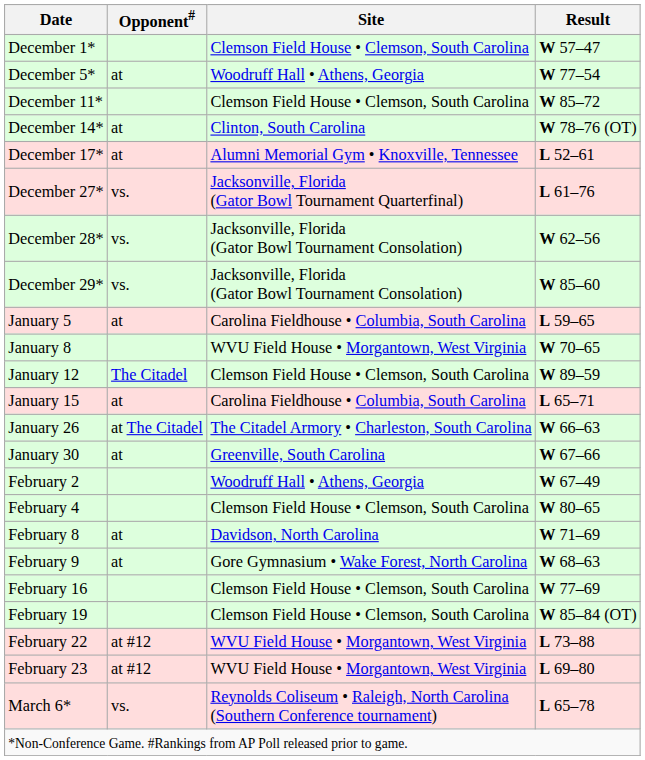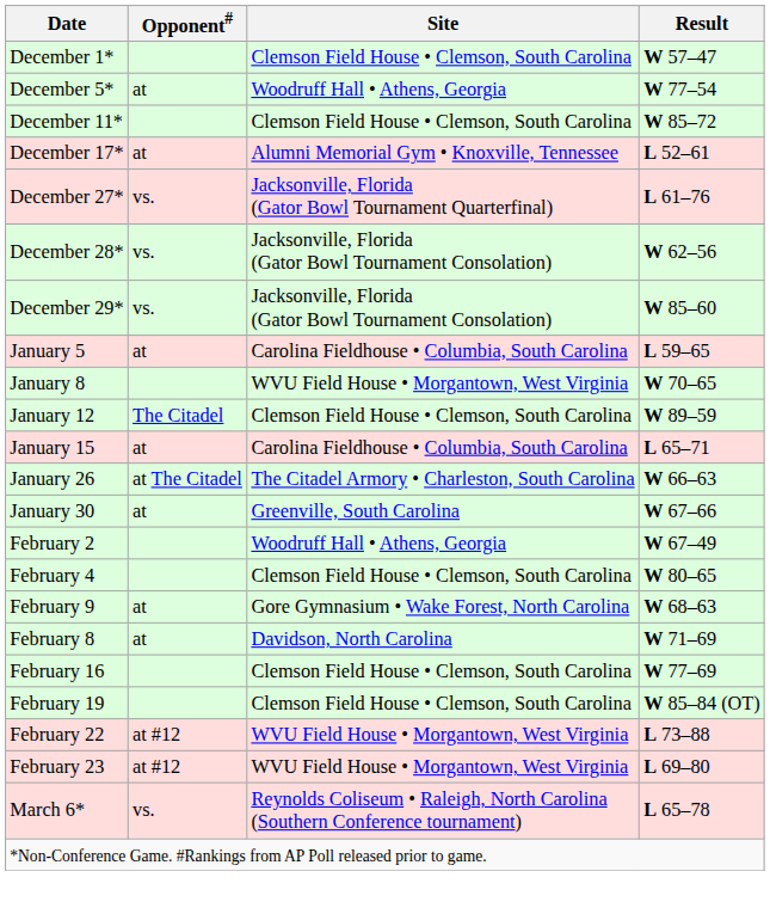- row: December 14* | at | Clinton, South Carolina | W 78–76 (OT)
rows swapped: February 8 <-> February 9
